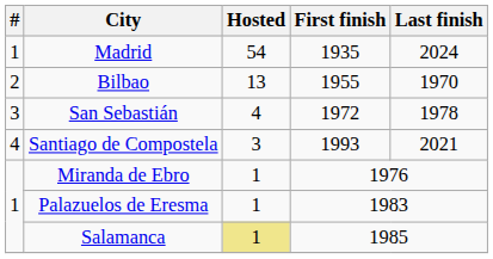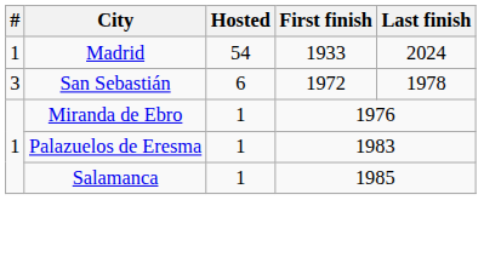Madrid | First finish: 1935 -> 1933
- row: 2 | Bilbao | 13 | 1955 | 1970
San Sebastián | Hosted: 4 -> 6
- row: 4 | Santiago de Compostela | 3 | 1993 | 2021
Salamanca | Hosted: khaki background -> no background
